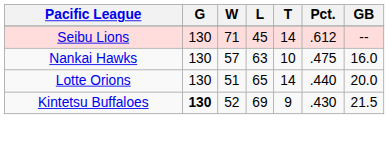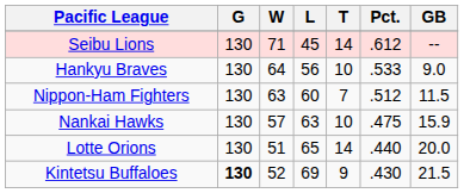+ row: Hankyu Braves | 130 | 64 | 56 | 10 | .533 | 9.0
+ row: Nippon-Ham Fighters | 130 | 63 | 60 | 7 | .512 | 11.5
Nankai Hawks | GB: 16.0 -> 15.9
